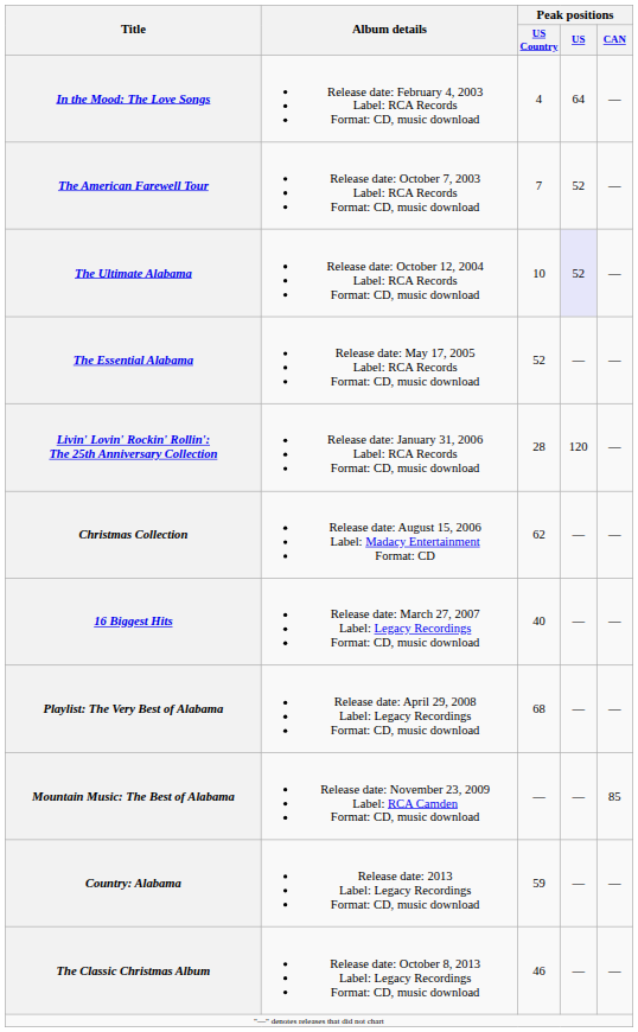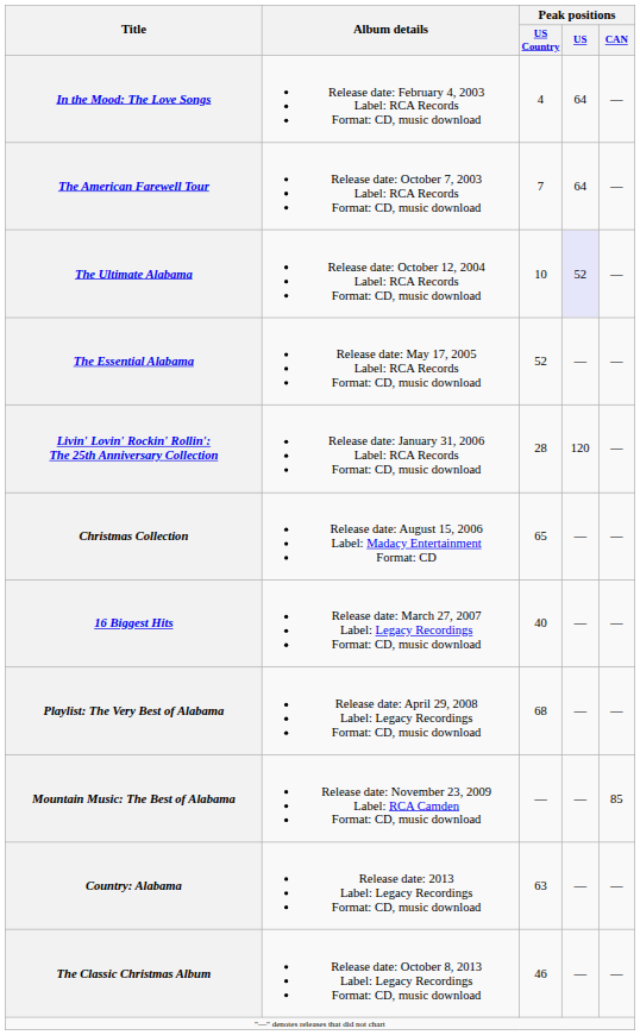The American Farewell Tour | Peak positions / US: 52 -> 64
Christmas Collection | Peak positions / US Country: 62 -> 65
Country: Alabama | Peak positions / US Country: 59 -> 63
